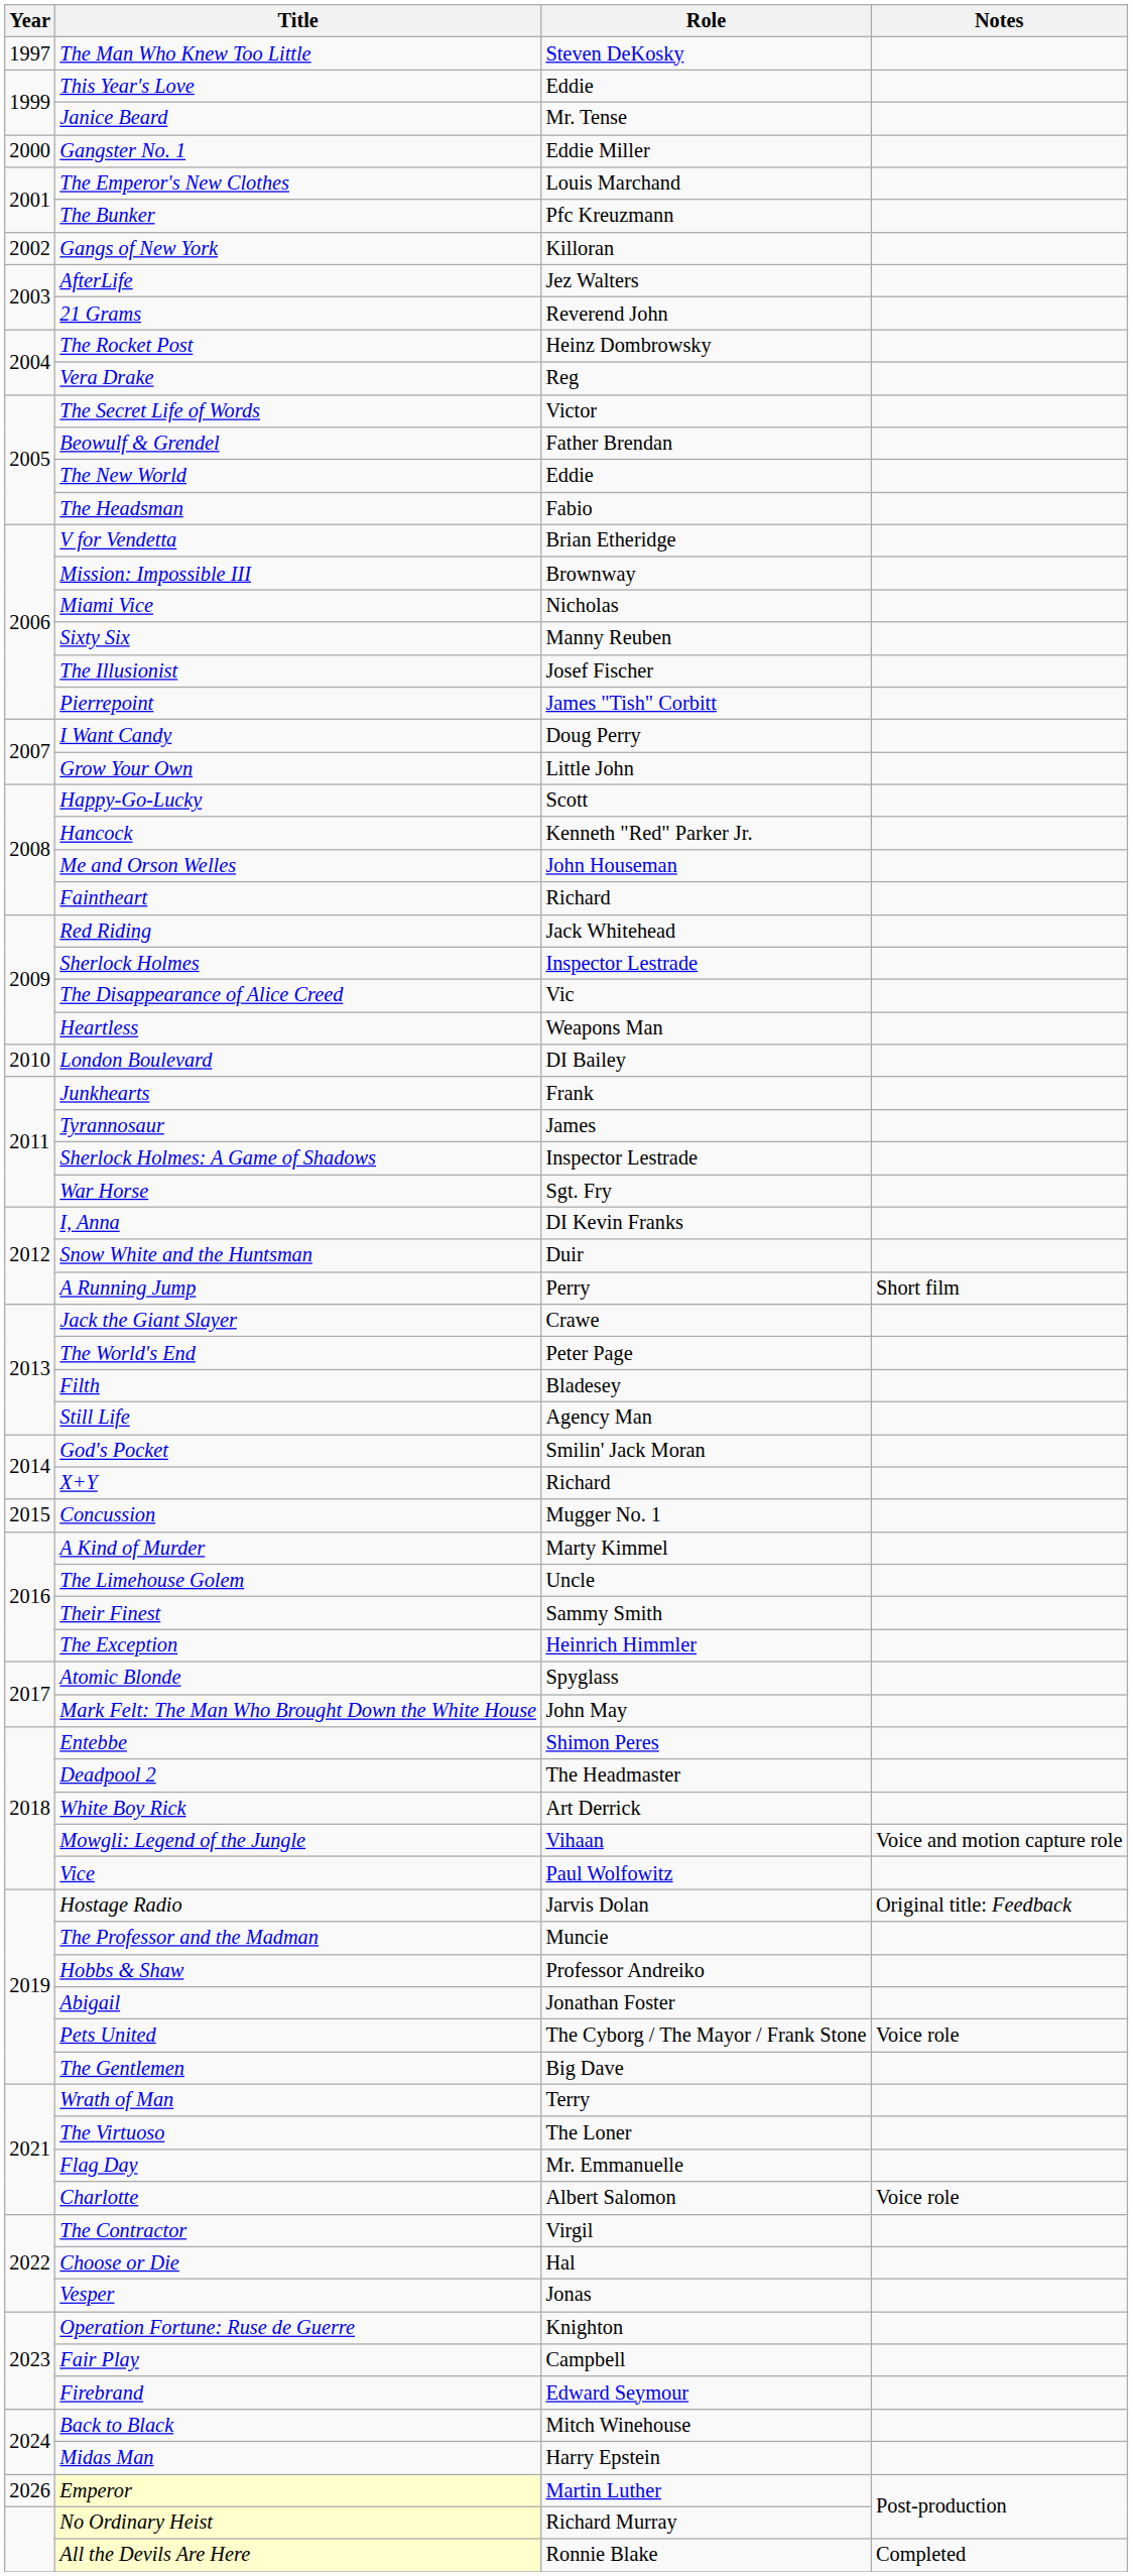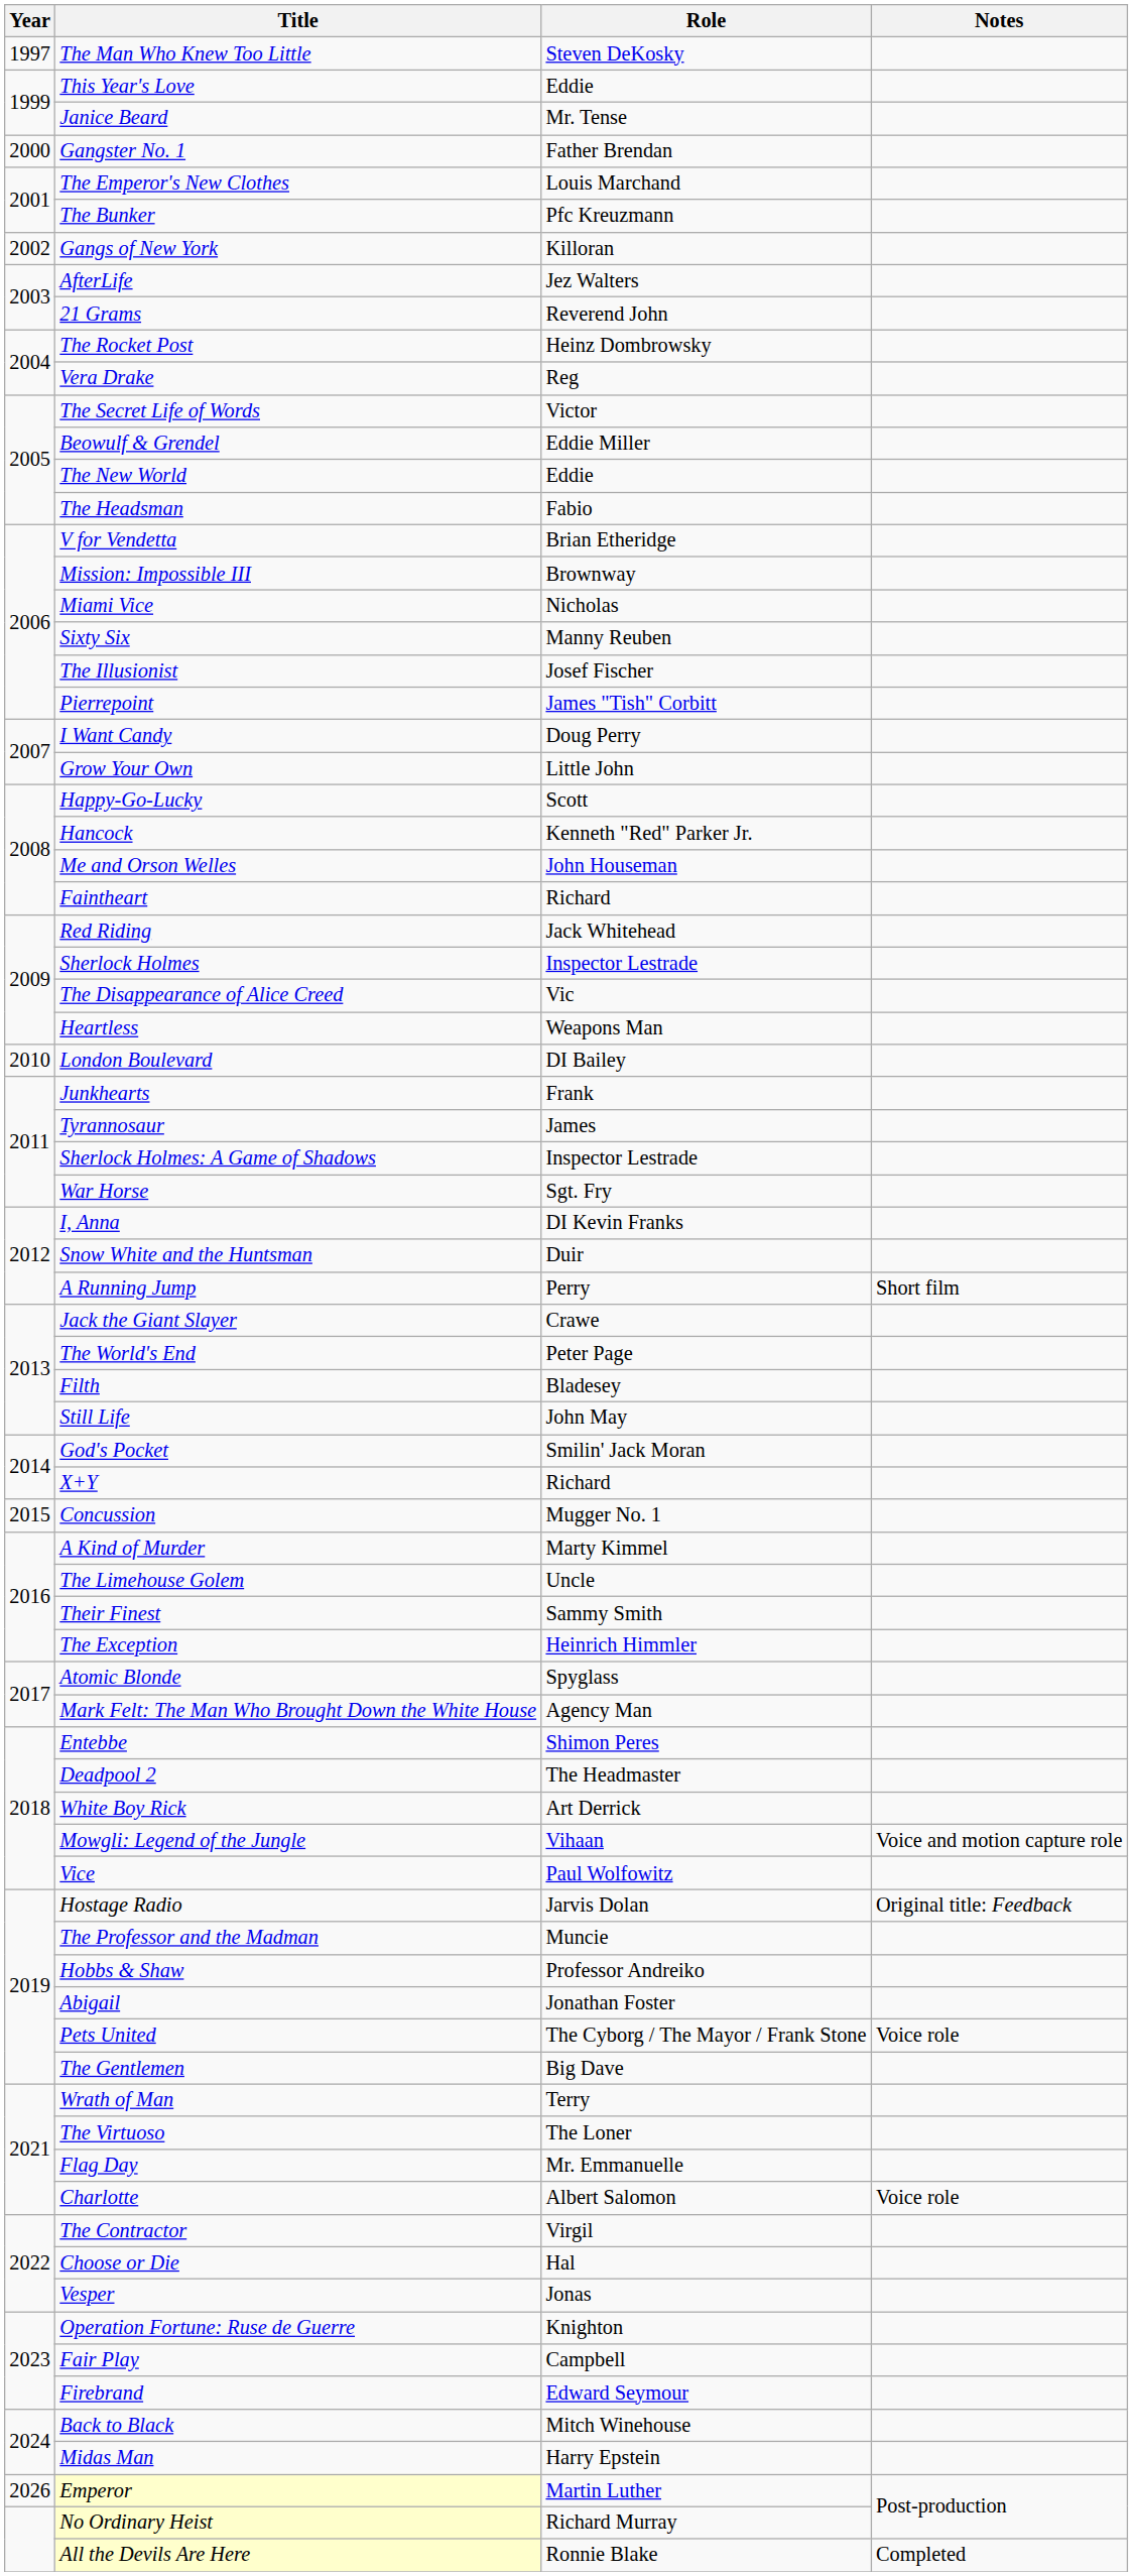Gangster No. 1 | Role: Eddie Miller -> Father Brendan
Beowulf & Grendel | Role: Father Brendan -> Eddie Miller
Still Life | Role: Agency Man -> John May
Mark Felt: The Man Who Brought Down the White House | Role: John May -> Agency Man
